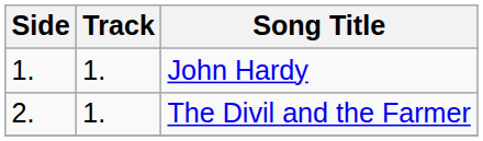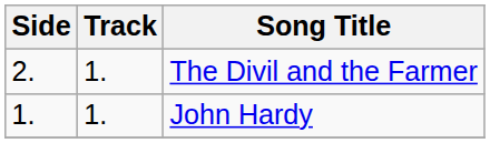rows swapped: John Hardy <-> The Divil and the Farmer
